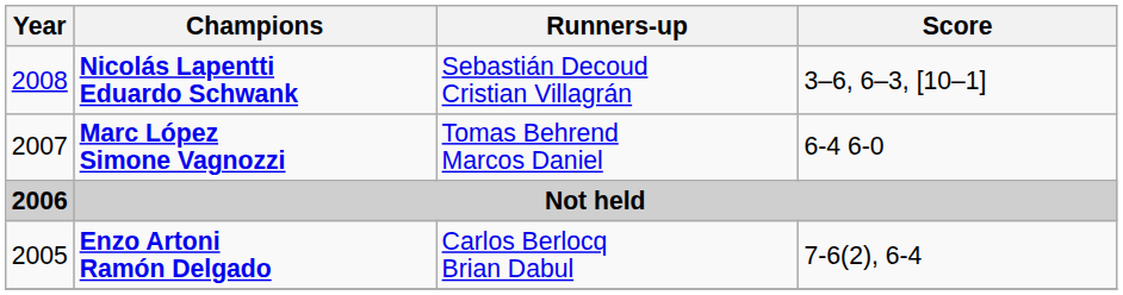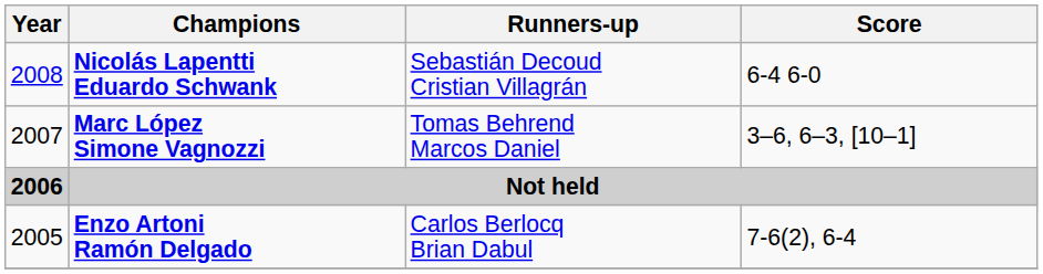Nicolás Lapentti Eduardo Schwank | Score: 3–6, 6–3, [10–1] -> 6-4 6-0
Marc López Simone Vagnozzi | Score: 6-4 6-0 -> 3–6, 6–3, [10–1]
